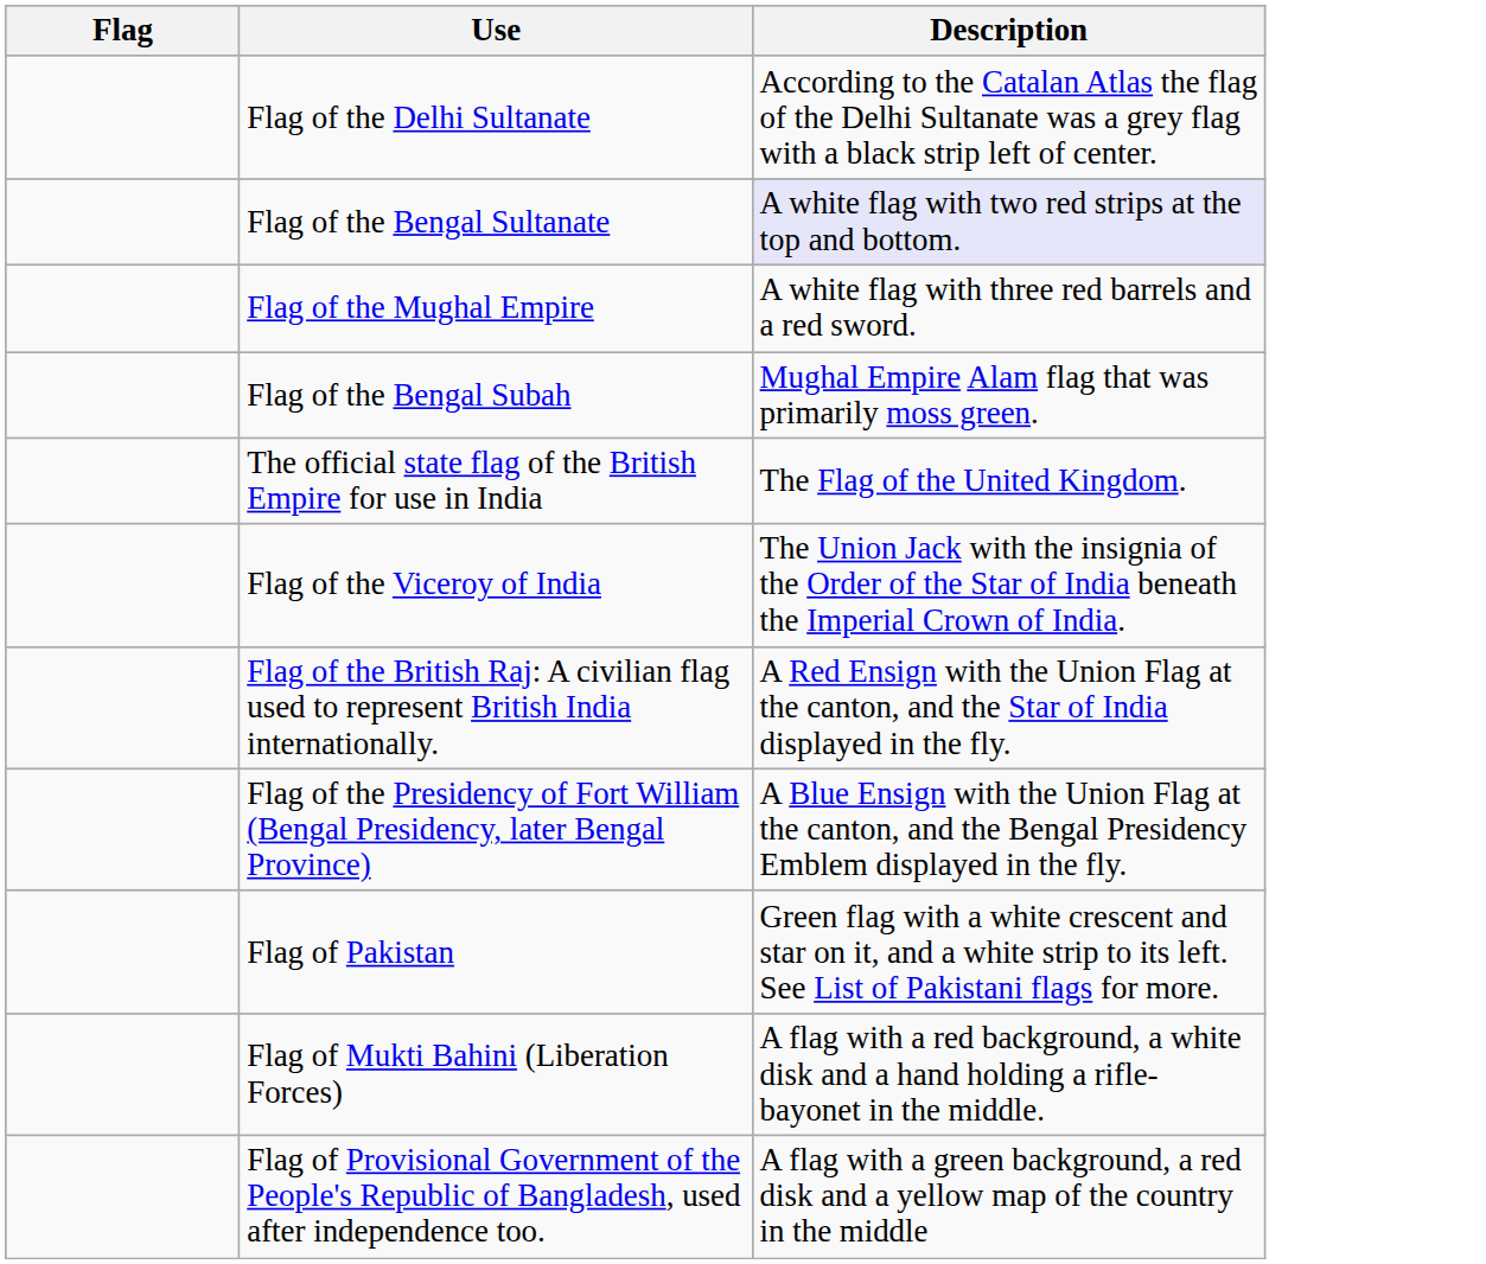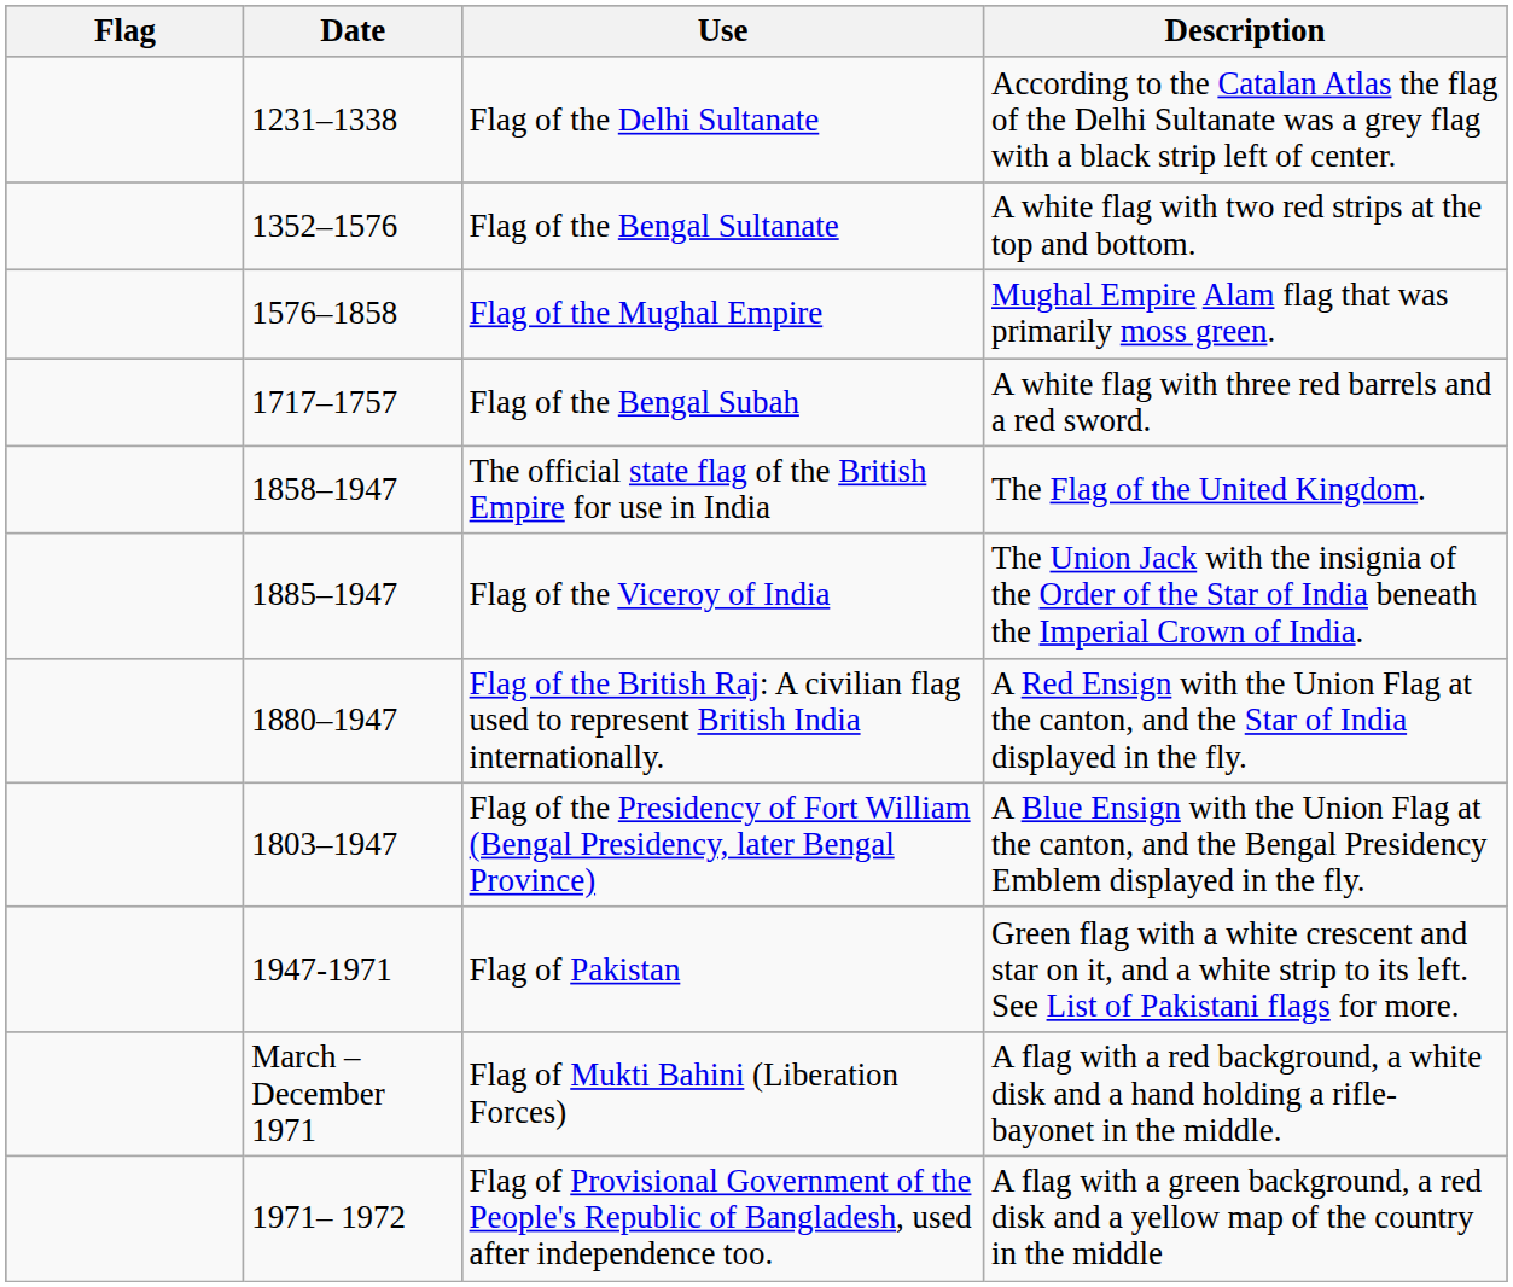+ column: Date | 1231–1338 | 1352–1576 | 1576–1858 | 1717–1757 | 1858–1947 | 1885–1947 | 1880–1947 | 1803–1947 | 1947-1971 | March – December 1971 | 1971– 1972
Flag of the Bengal Sultanate | Description: lavender background -> no background
Flag of the Mughal Empire | Description: A white flag with three red barrels and a red sword. -> Mughal Empire Alam flag that was primarily moss green.
Flag of the Bengal Subah | Description: Mughal Empire Alam flag that was primarily moss green. -> A white flag with three red barrels and a red sword.
